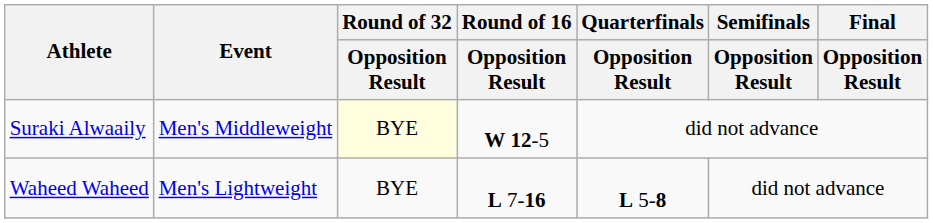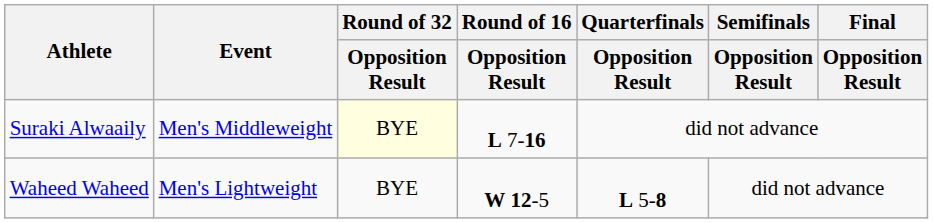Suraki Alwaaily | Round of 16 / Opposition Result: W 12-5 -> L 7-16
Waheed Waheed | Round of 16 / Opposition Result: L 7-16 -> W 12-5
